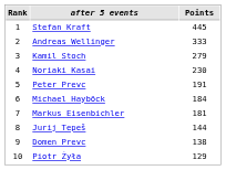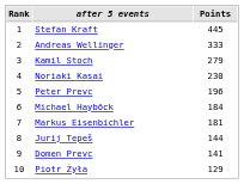Peter Prevc | Points: 191 -> 196
Domen Prevc | Points: 138 -> 141
